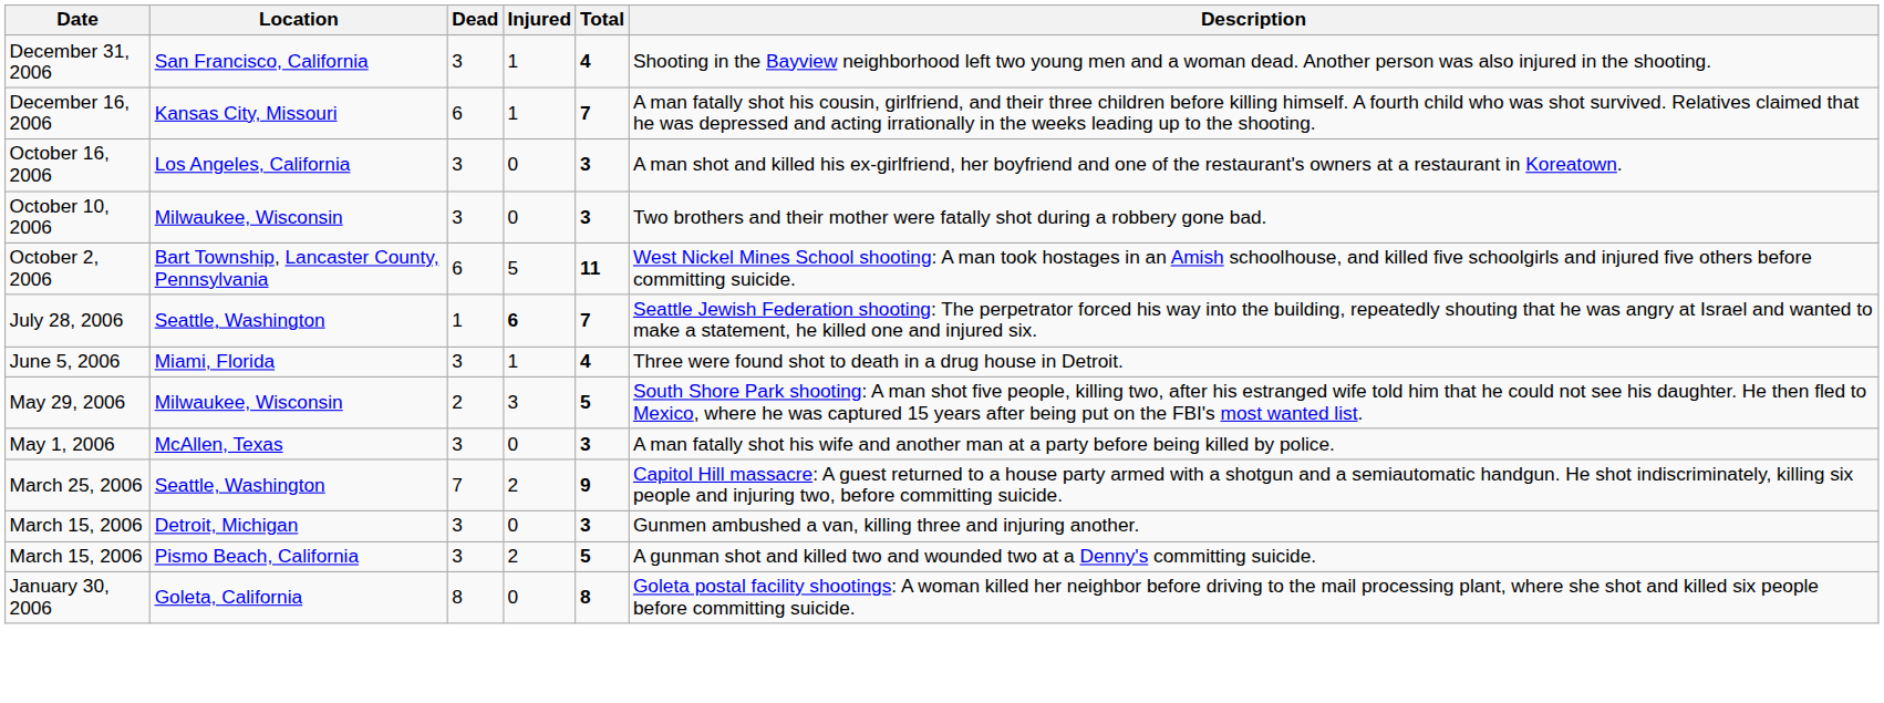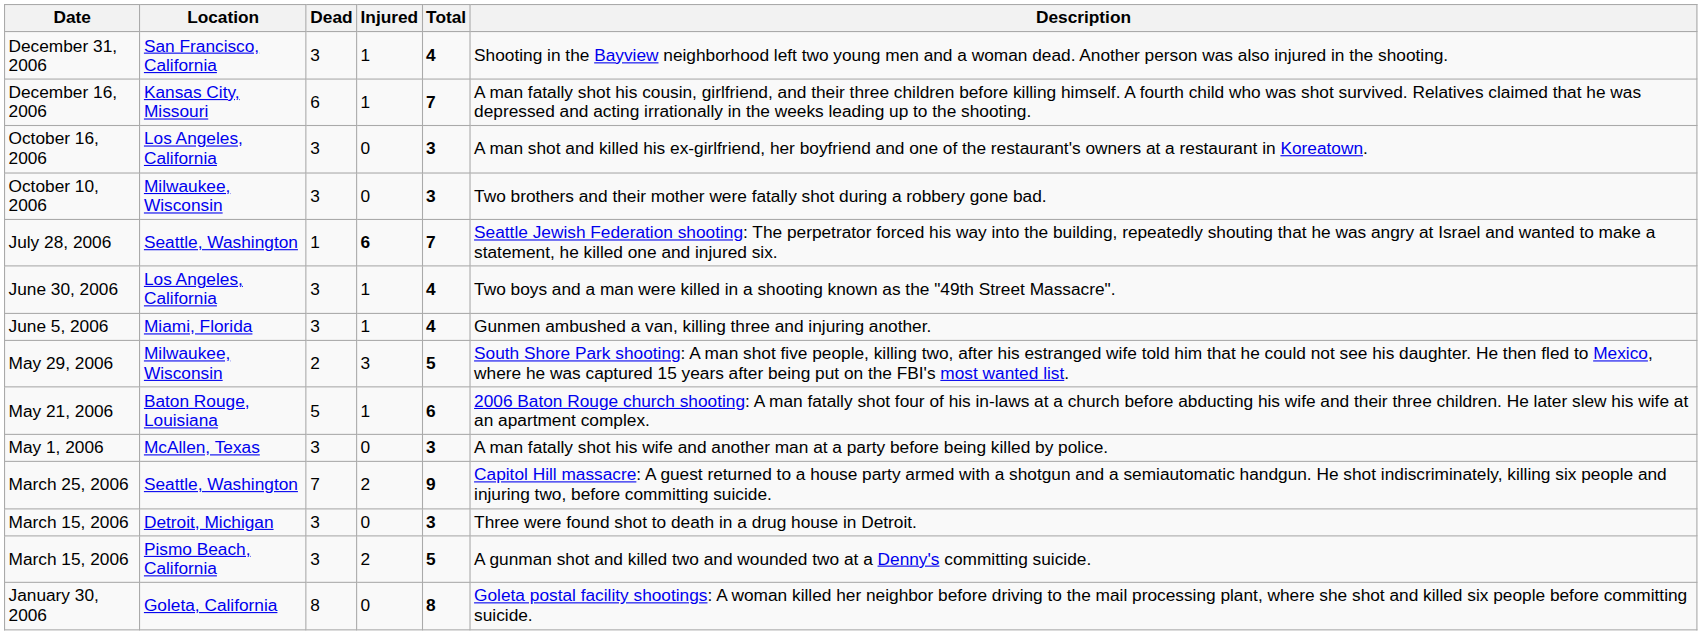- row: October 2, 2006 | Bart Township, Lancaster County, Pennsylvania | 6 | 5 | 11 | West Nickel Mines School shooting: A man took hostages in an Amish schoolhouse, and killed five schoolgirls and injured five others before committing suicide.
+ row: June 30, 2006 | Los Angeles, California | 3 | 1 | 4 | Two boys and a man were killed in a shooting known as the "49th Street Massacre".
June 5, 2006 | Description: Three were found shot to death in a drug house in Detroit. -> Gunmen ambushed a van, killing three and injuring another.
+ row: May 21, 2006 | Baton Rouge, Louisiana | 5 | 1 | 6 | 2006 Baton Rouge church shooting: A man fatally shot four of his in-laws at a church before abducting his wife and their three children. He later slew his wife at an apartment complex.
March 15, 2006 / Detroit, Michigan | Description: Gunmen ambushed a van, killing three and injuring another. -> Three were found shot to death in a drug house in Detroit.
